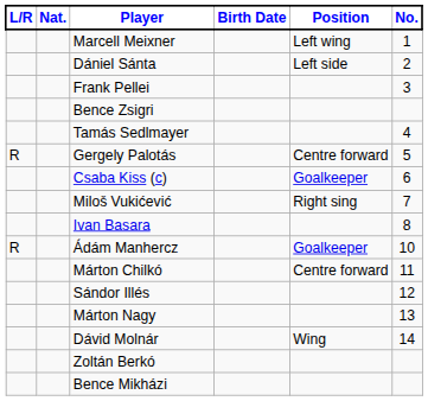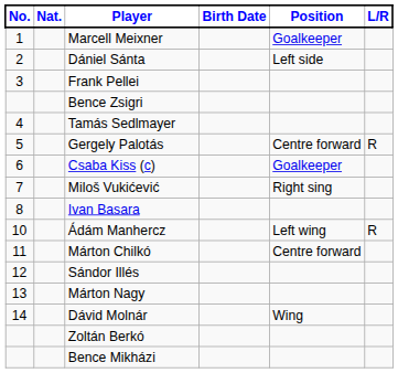columns swapped: No. <-> L/R
Marcell Meixner | Position: Left wing -> Goalkeeper
Ádám Manhercz | Position: Goalkeeper -> Left wing
